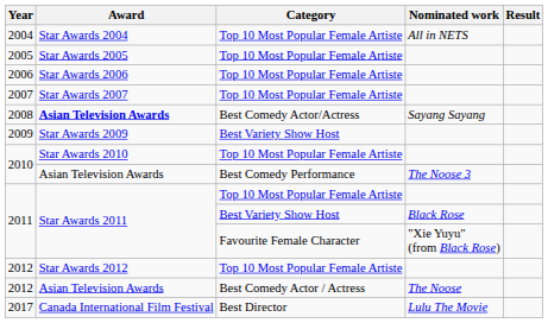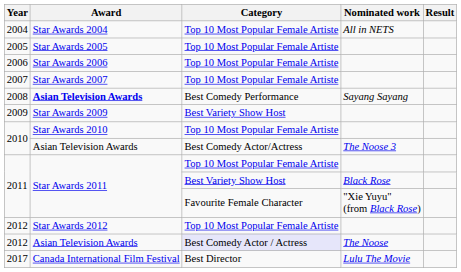2008 | Category: Best Comedy Actor/Actress -> Best Comedy Performance
2010 / The Noose 3 | Category: Best Comedy Performance -> Best Comedy Actor/Actress
2012 / The Noose | Category: no background -> lavender background
